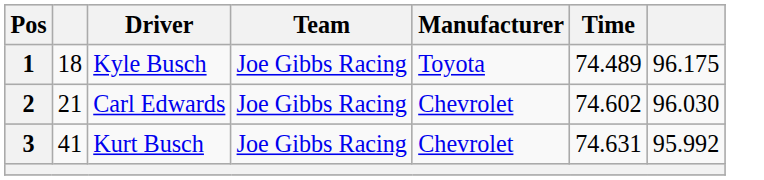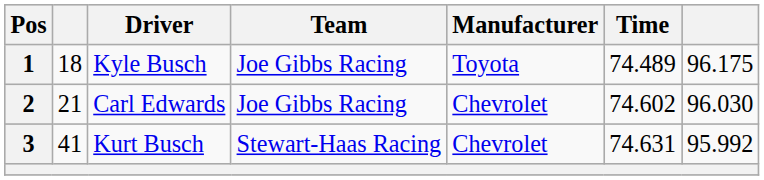3 | Team: Joe Gibbs Racing -> Stewart-Haas Racing
